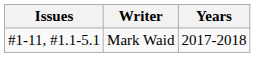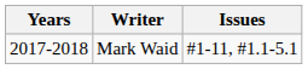columns swapped: Years <-> Issues
